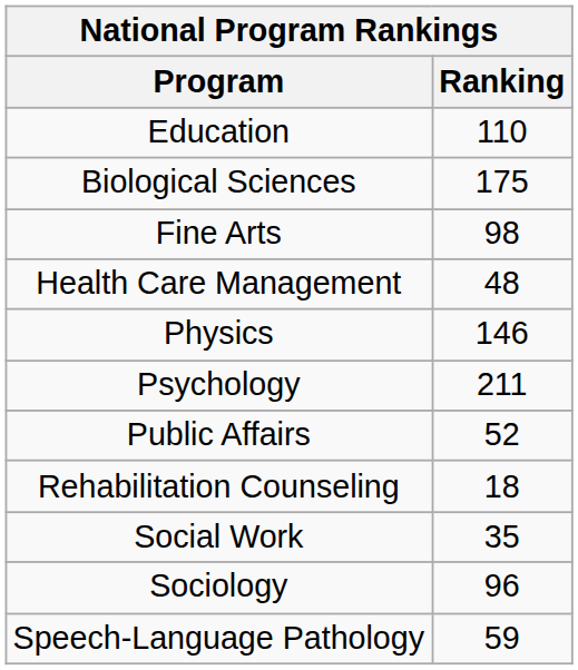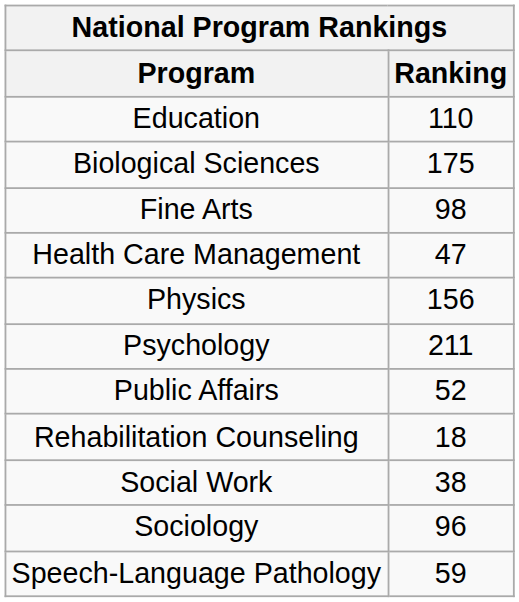Health Care Management | Ranking: 48 -> 47
Physics | Ranking: 146 -> 156
Social Work | Ranking: 35 -> 38
